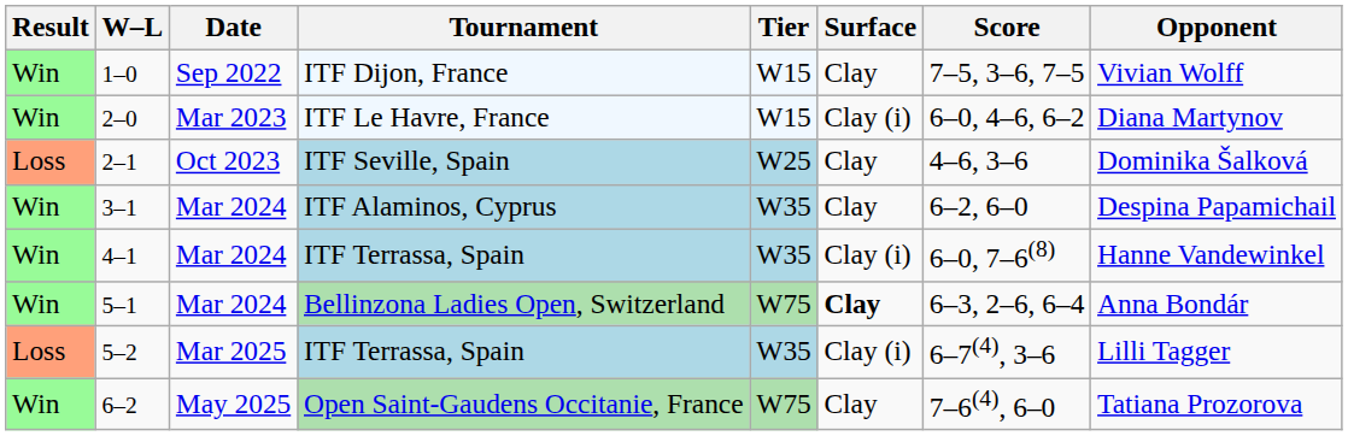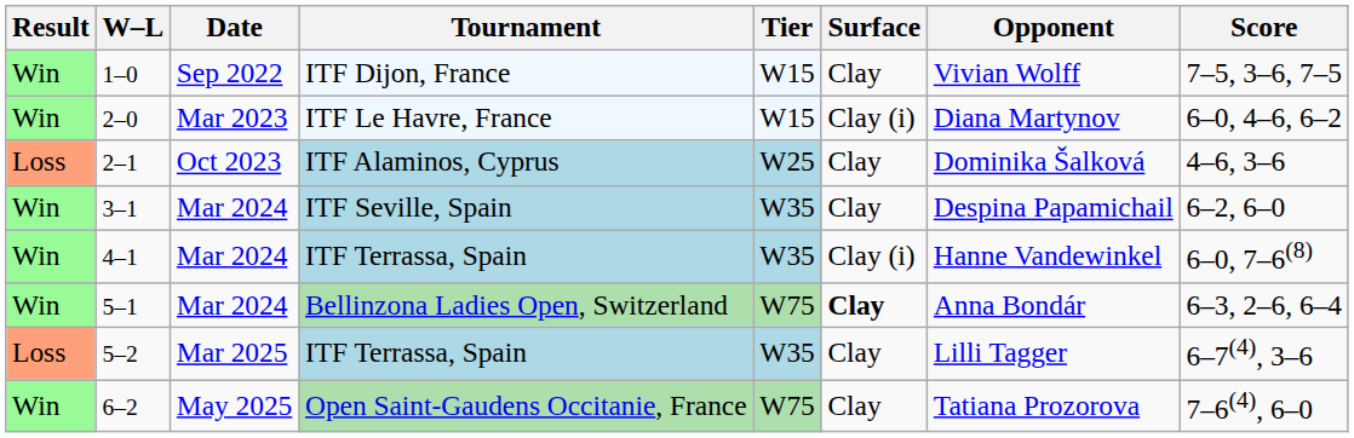columns swapped: Opponent <-> Score
2–1 | Tournament: ITF Seville, Spain -> ITF Alaminos, Cyprus
3–1 | Tournament: ITF Alaminos, Cyprus -> ITF Seville, Spain
5–2 | Surface: Clay (i) -> Clay
